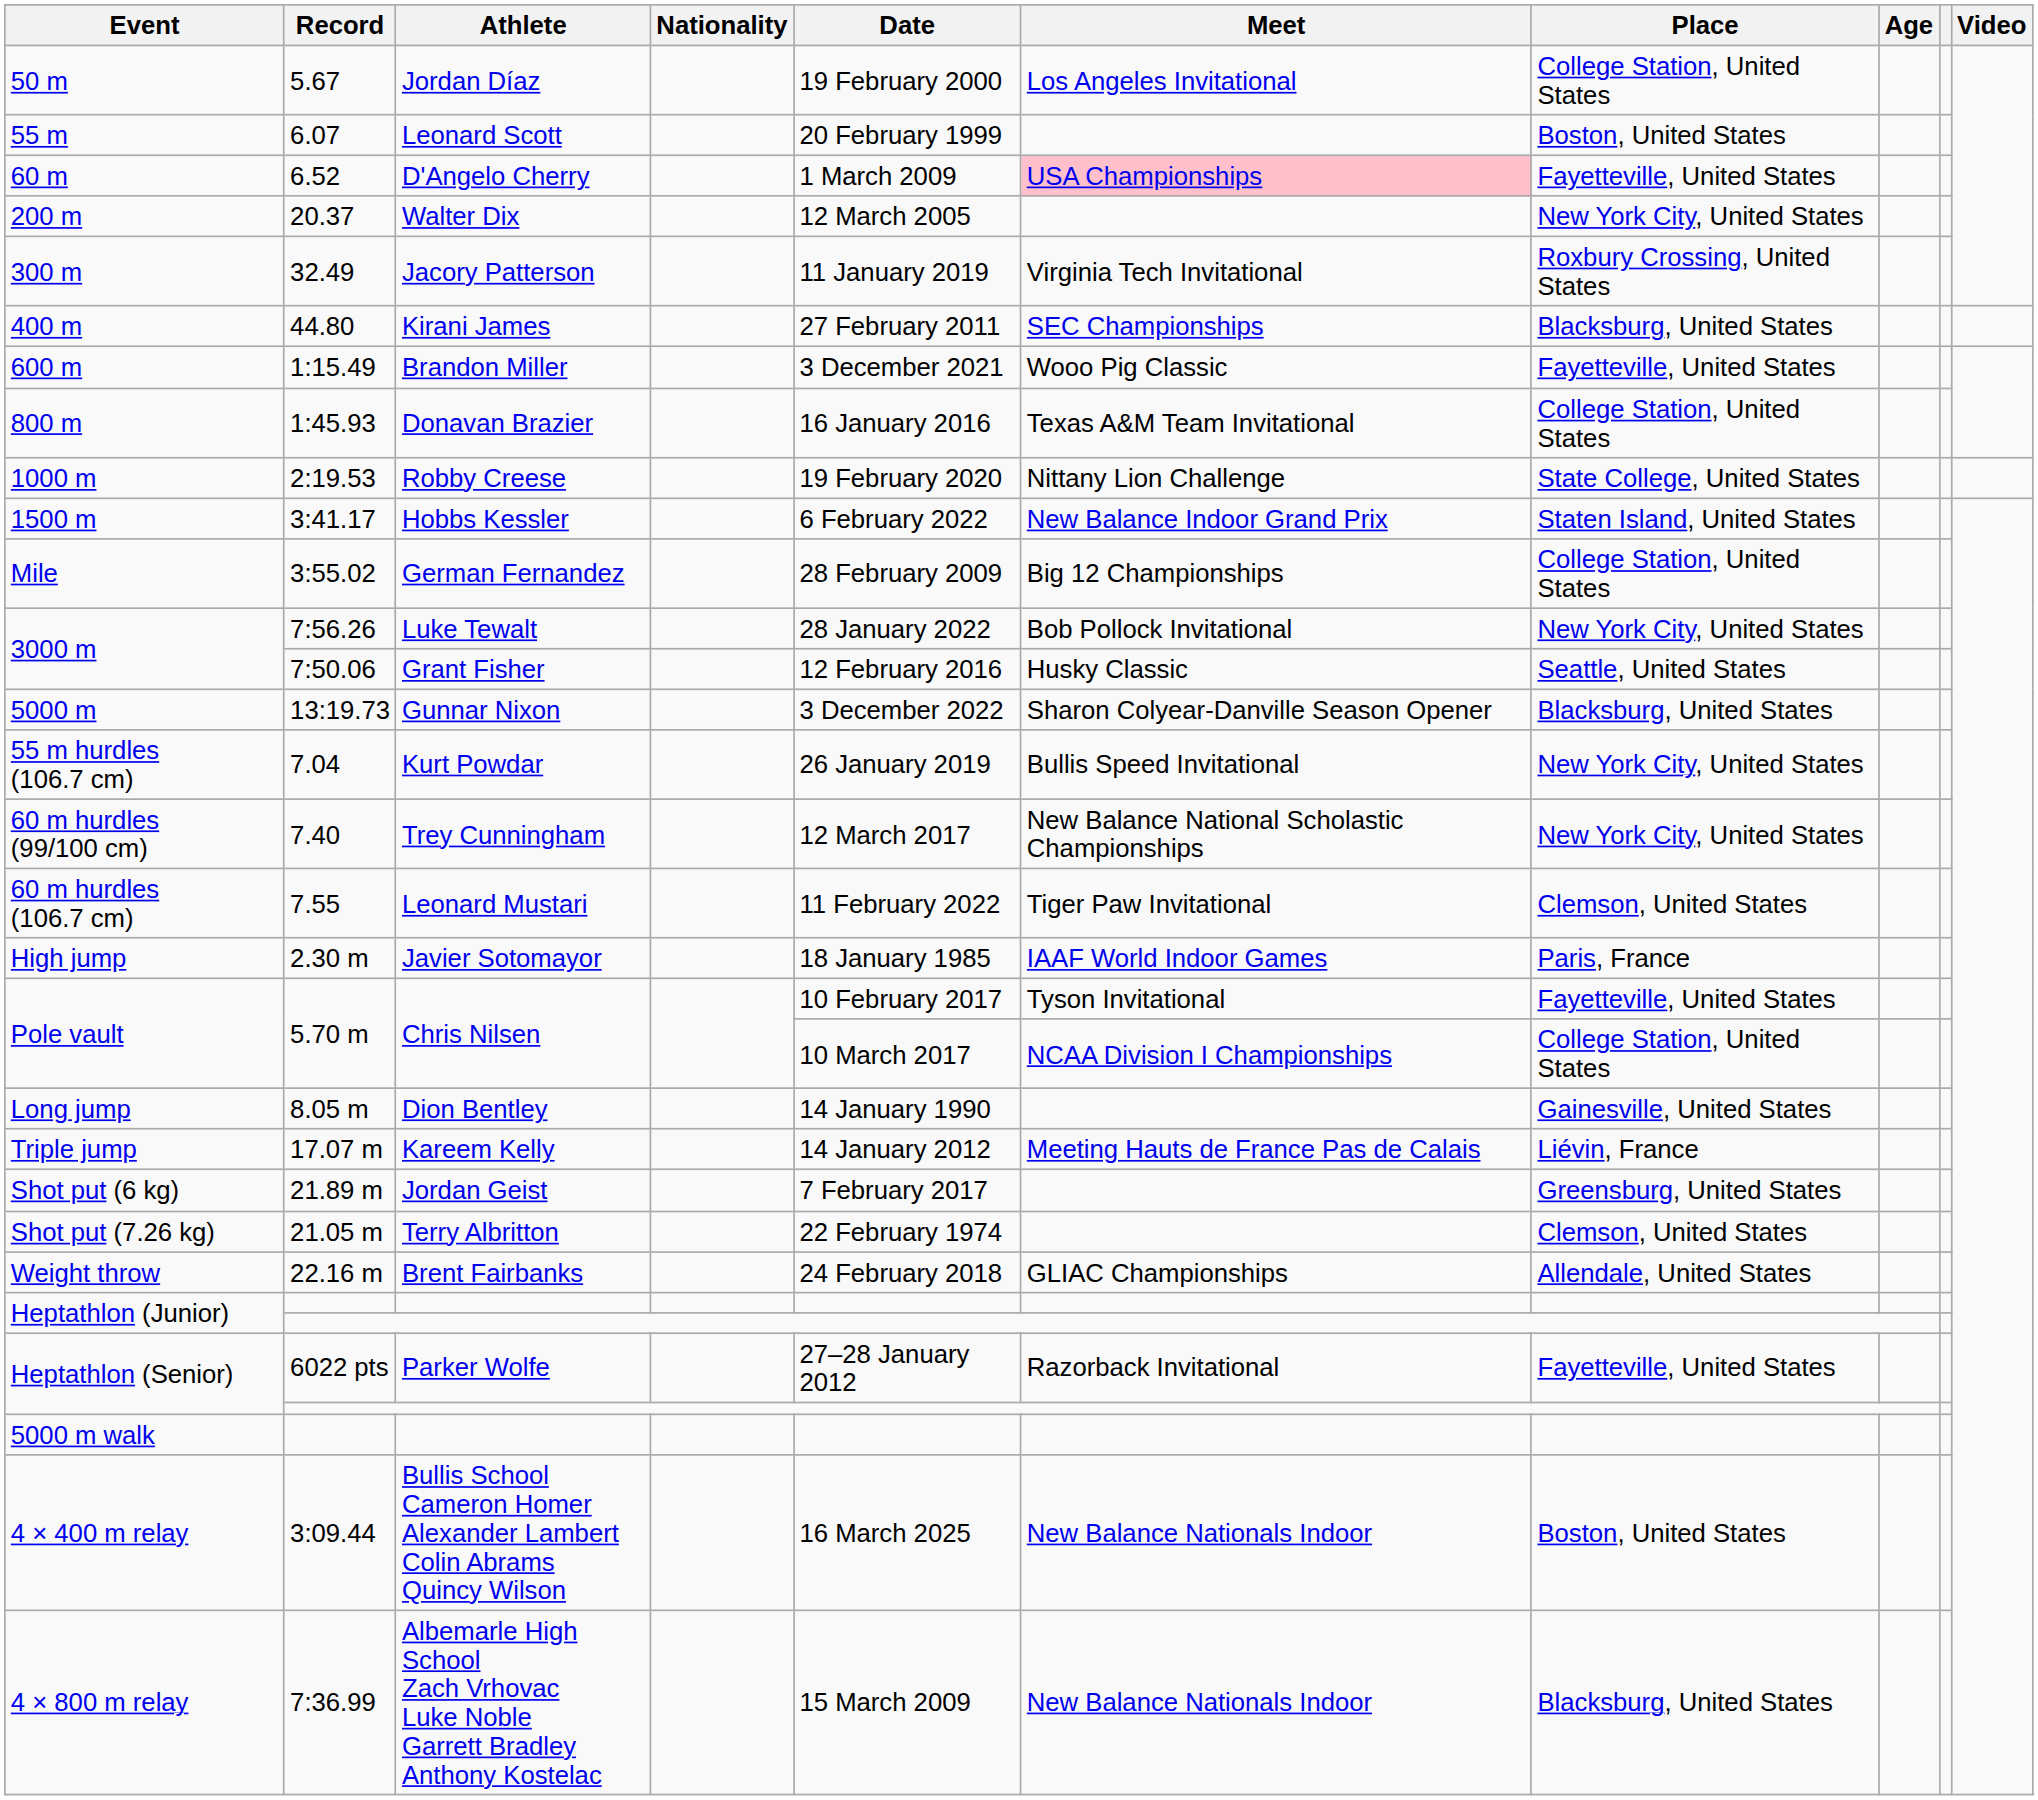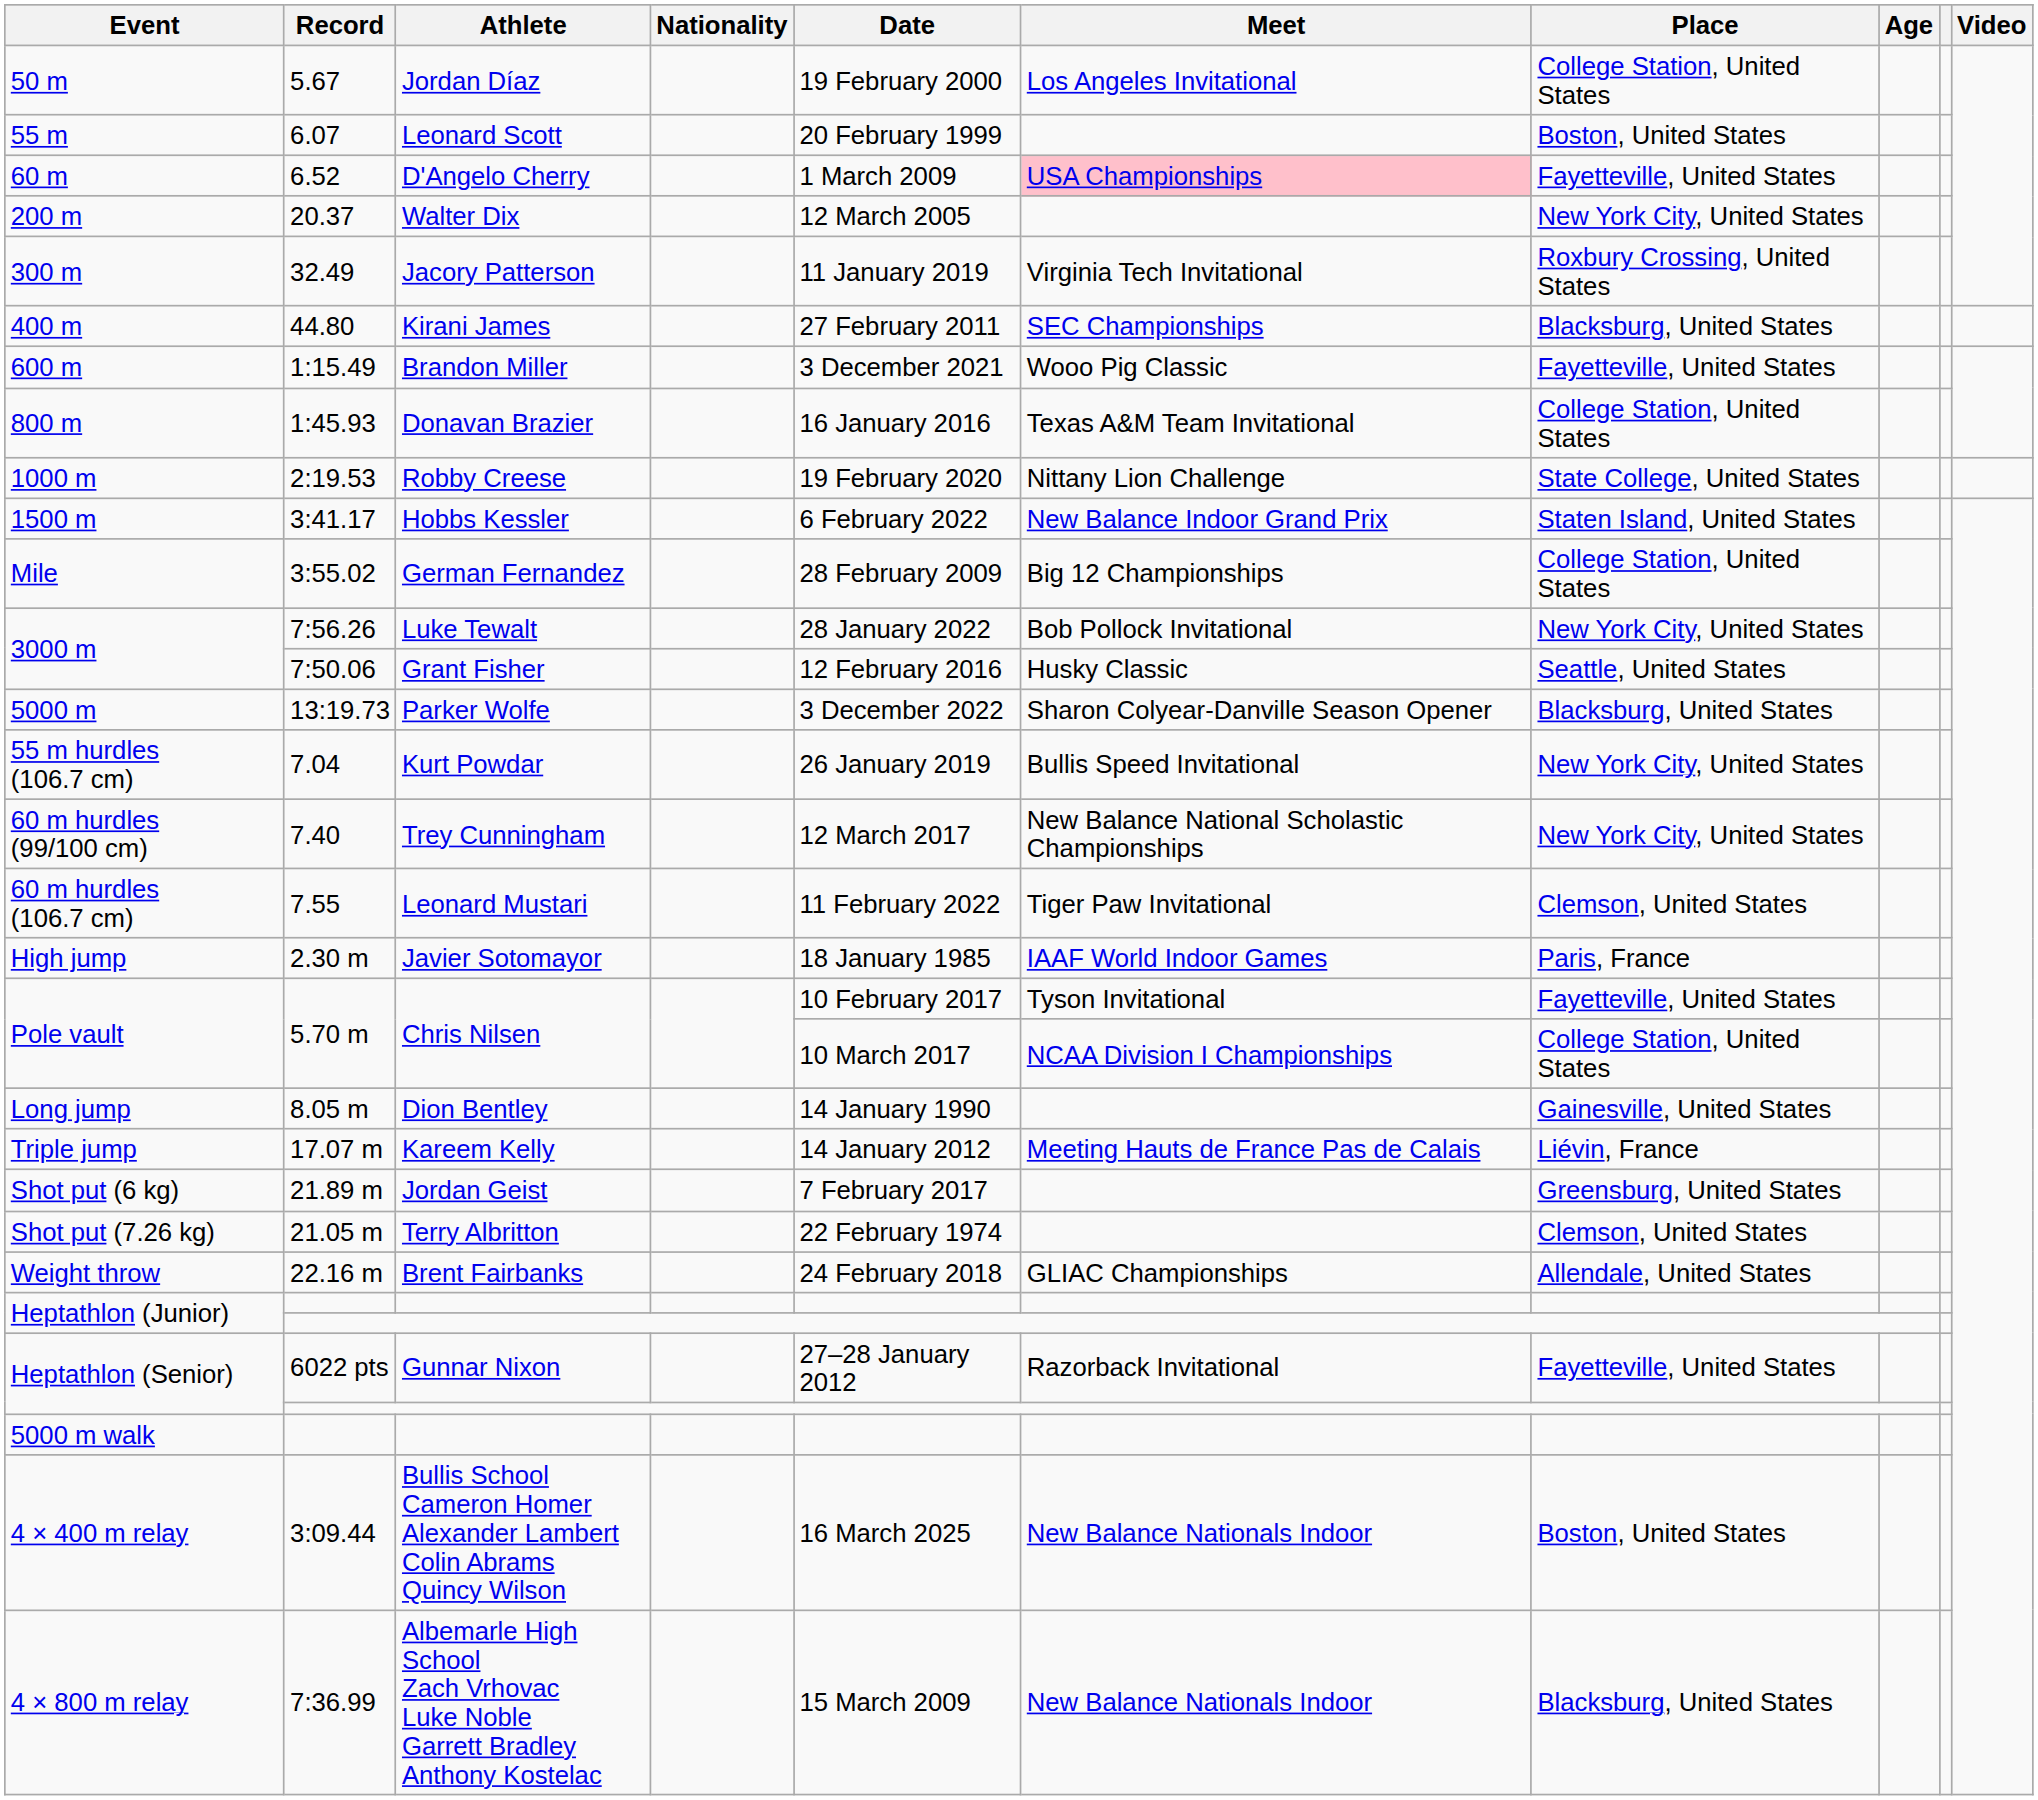5000 m | Athlete: Gunnar Nixon -> Parker Wolfe
Heptathlon (Senior) / 6022 pts | Athlete: Parker Wolfe -> Gunnar Nixon
